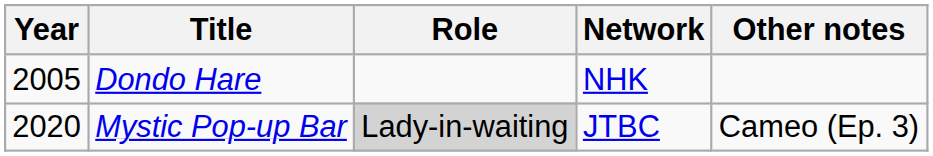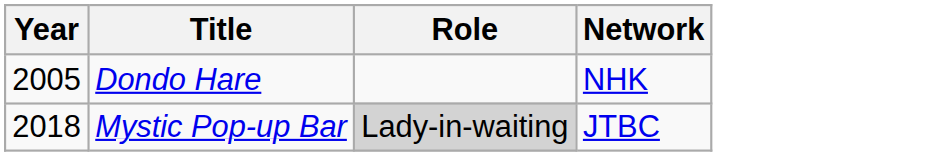- column: Other notes | Cameo (Ep. 3)
Mystic Pop-up Bar | Year: 2020 -> 2018
